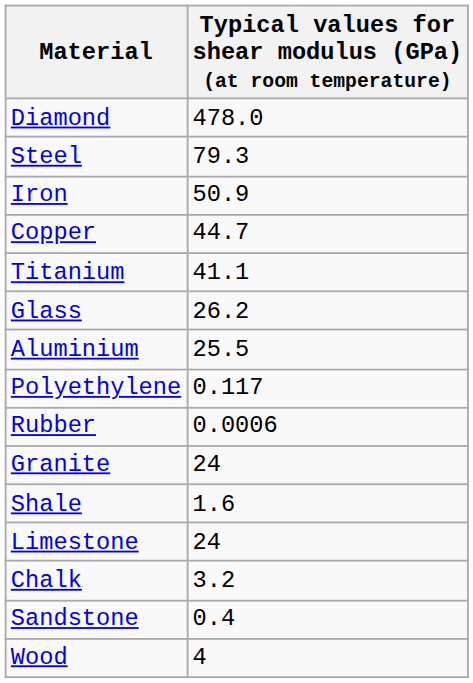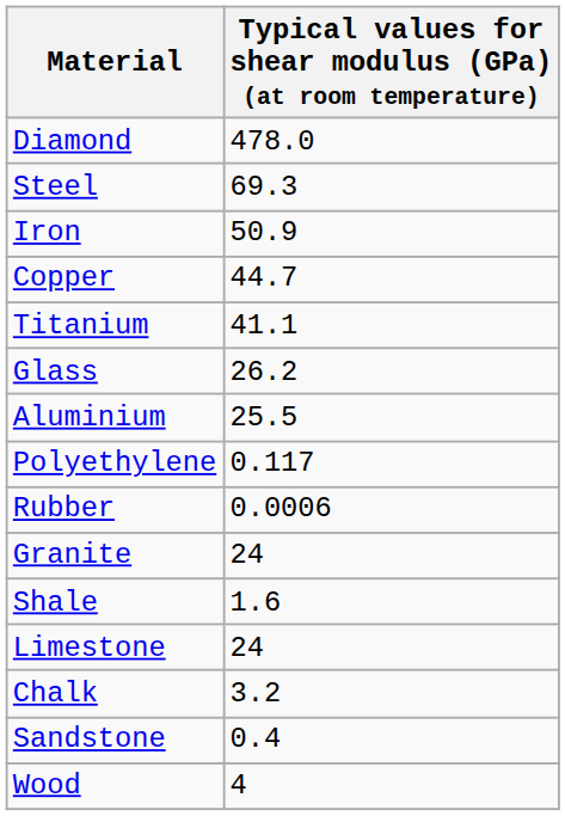Steel | Typical values for shear modulus (GPa) (at room temperature): 79.3 -> 69.3
